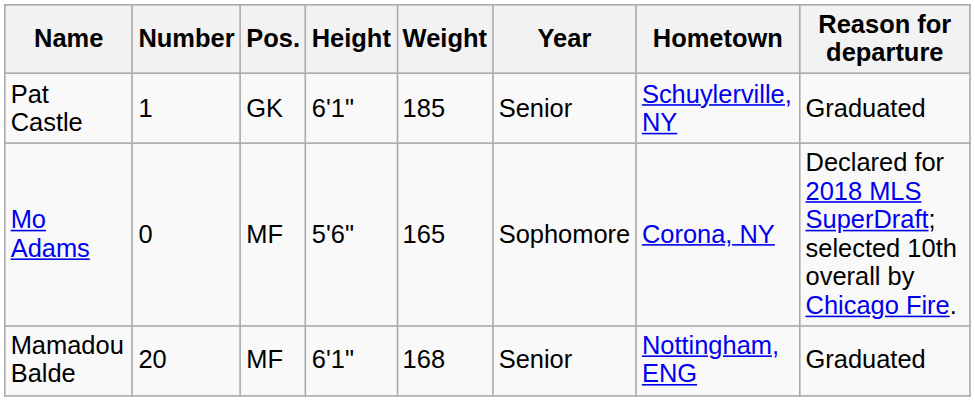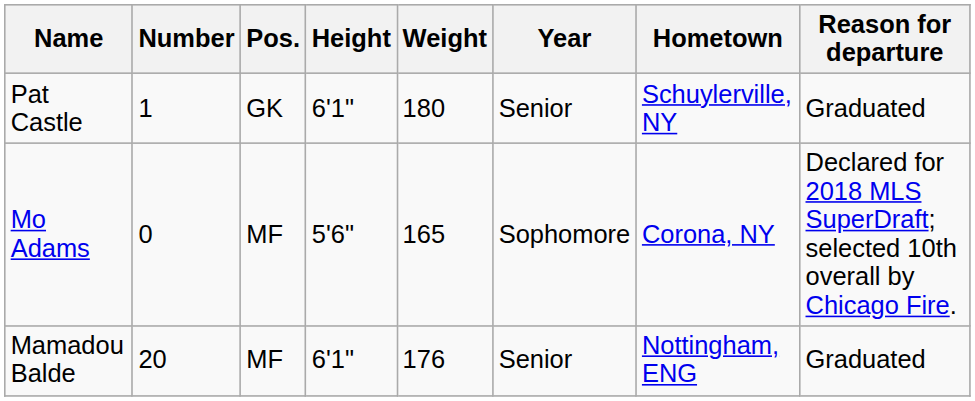Pat Castle | Weight: 185 -> 180
Mamadou Balde | Weight: 168 -> 176
